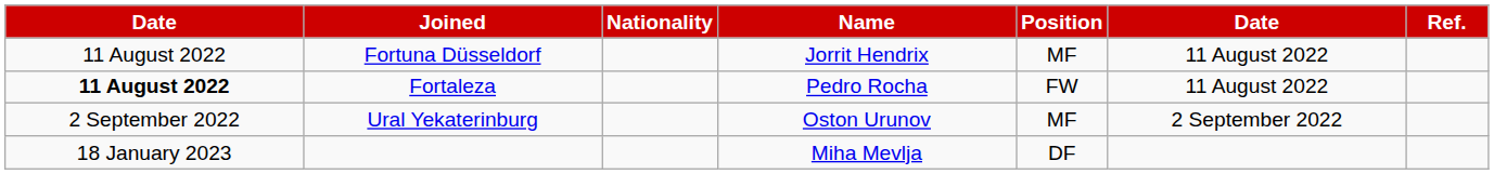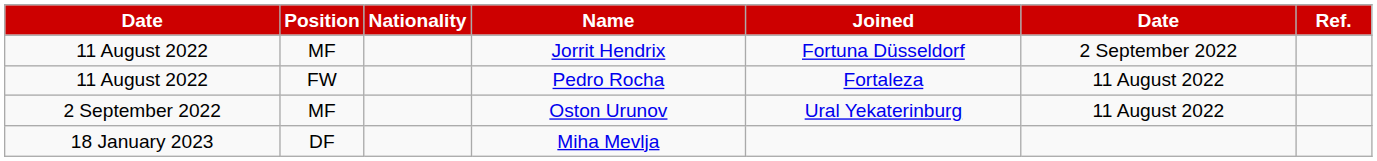columns swapped: Position <-> Joined
Jorrit Hendrix | column 6: 11 August 2022 -> 2 September 2022
Pedro Rocha | column 1: bold -> normal
Oston Urunov | column 6: 2 September 2022 -> 11 August 2022
